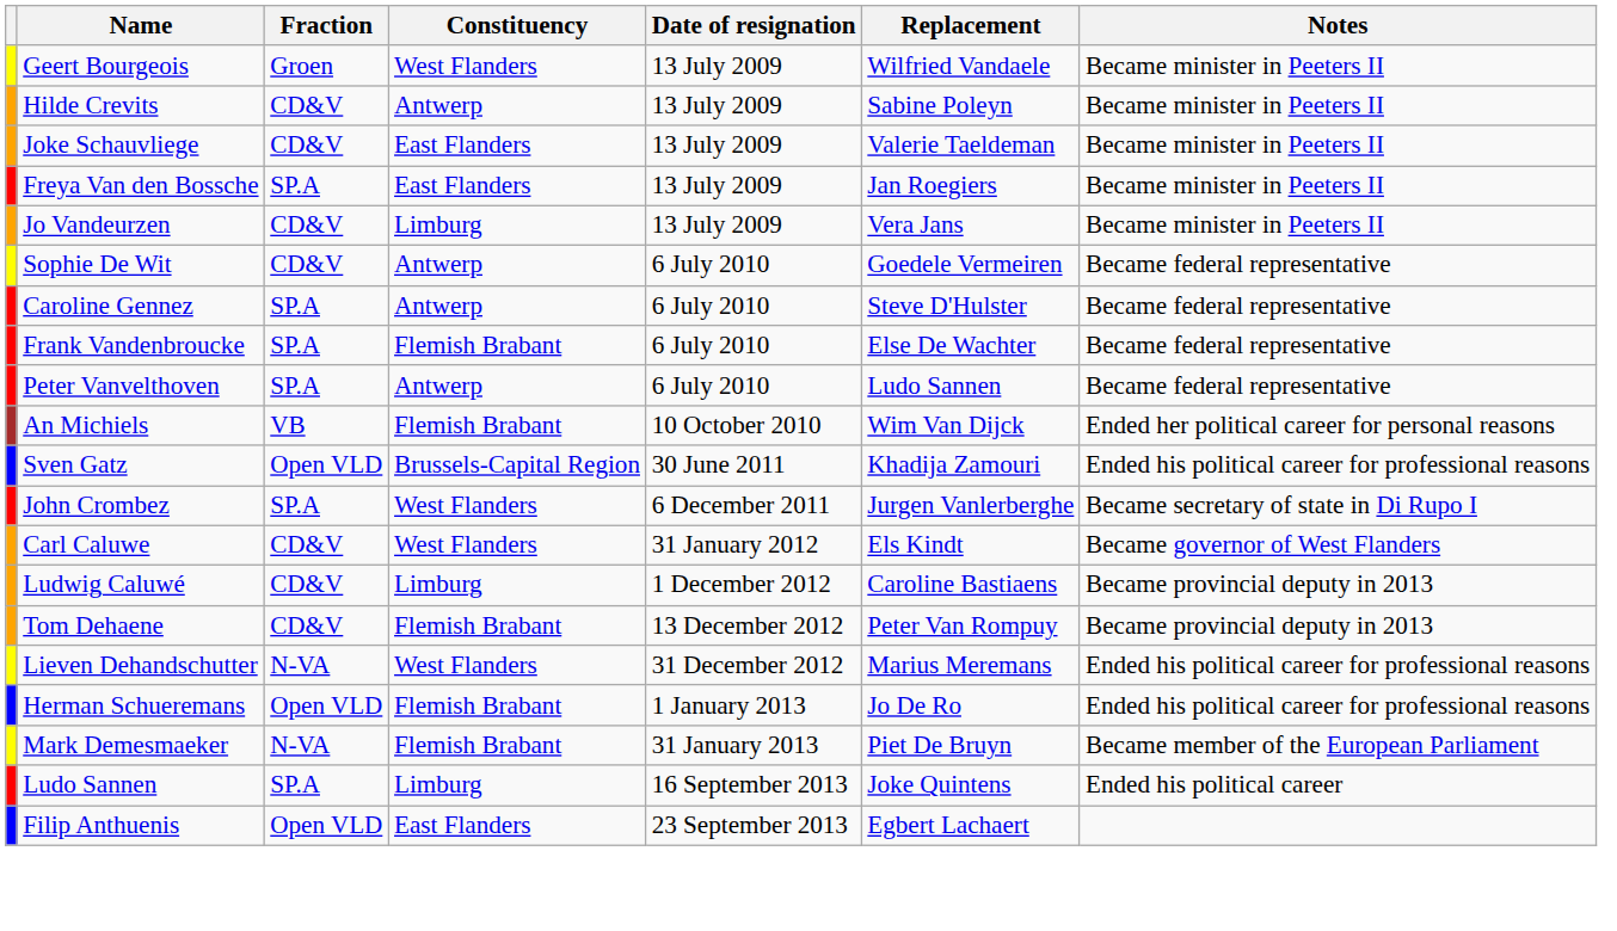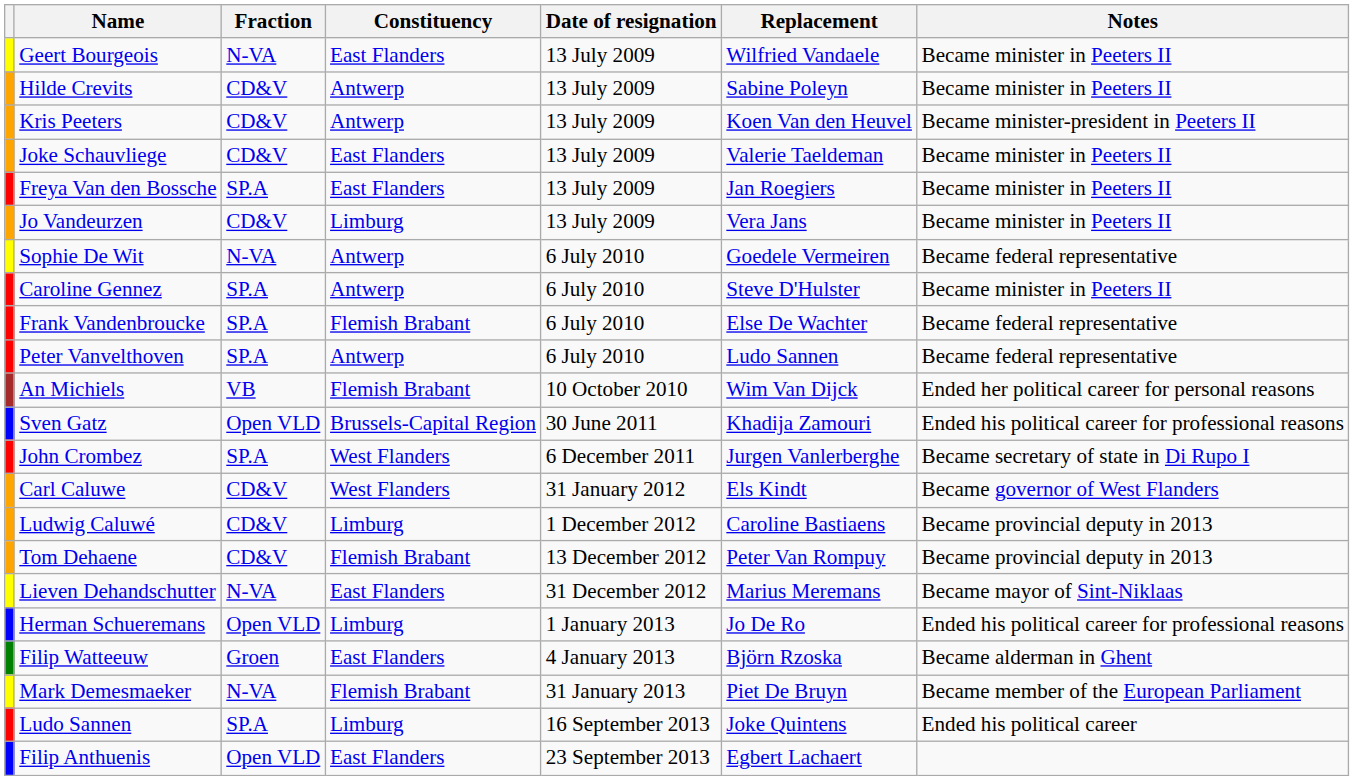Geert Bourgeois | Fraction: Groen -> N-VA
Geert Bourgeois | Constituency: West Flanders -> East Flanders
+ row: Kris Peeters | CD&V | Antwerp | 13 July 2009 | Koen Van den Heuvel | Became minister-president in Peeters II
Sophie De Wit | Fraction: CD&V -> N-VA
Caroline Gennez | Notes: Became federal representative -> Became minister in Peeters II
Lieven Dehandschutter | Constituency: West Flanders -> East Flanders
Lieven Dehandschutter | Notes: Ended his political career for professional reasons -> Became mayor of Sint-Niklaas
Herman Schueremans | Constituency: Flemish Brabant -> Limburg
+ row: Filip Watteeuw | Groen | East Flanders | 4 January 2013 | Björn Rzoska | Became alderman in Ghent
